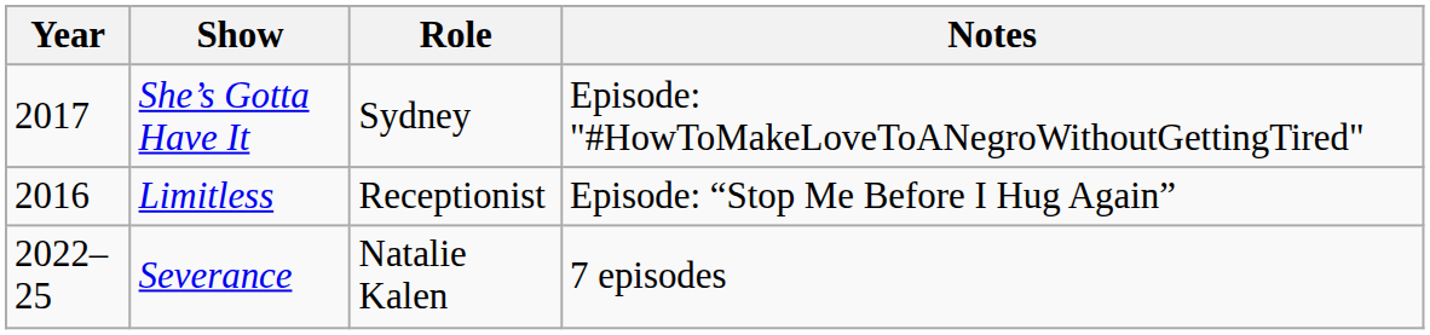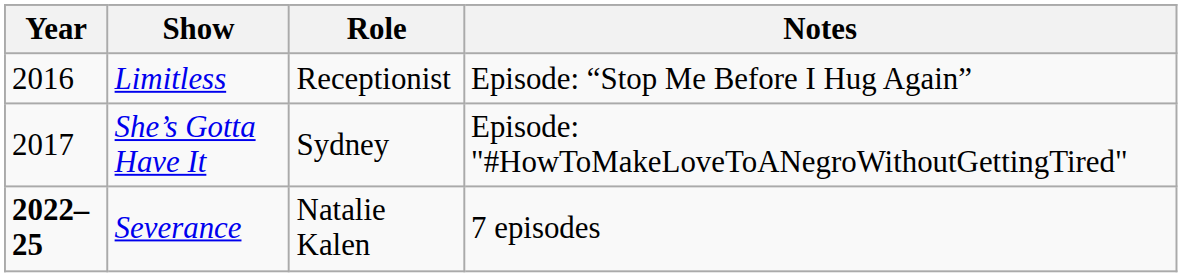rows swapped: Limitless <-> She’s Gotta Have It
Severance | Year: normal -> bold
